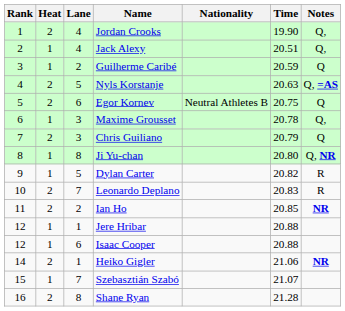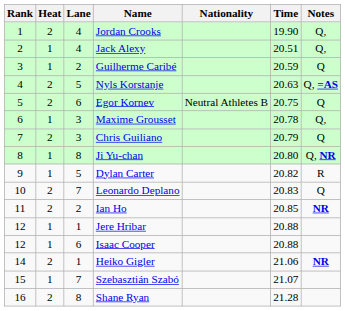Leonardo Deplano | Notes: R -> Q
